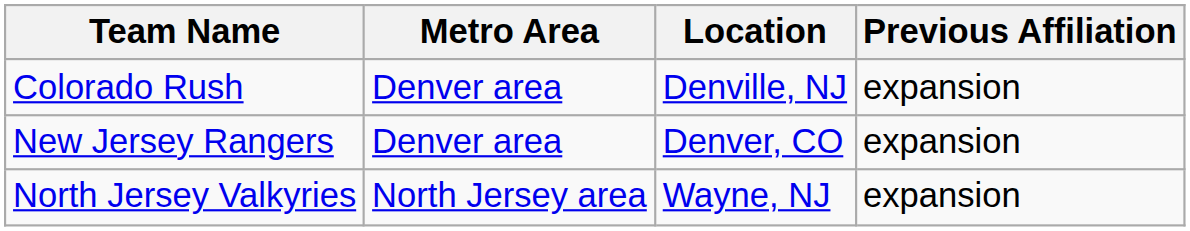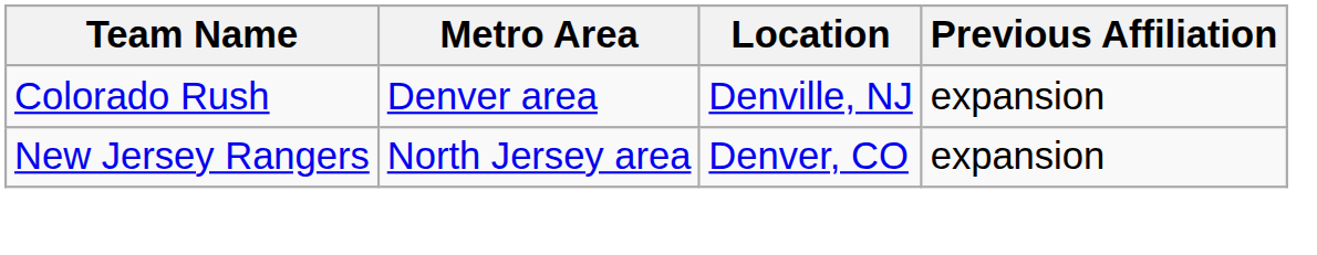New Jersey Rangers | Metro Area: Denver area -> North Jersey area
- row: North Jersey Valkyries | North Jersey area | Wayne, NJ | expansion
